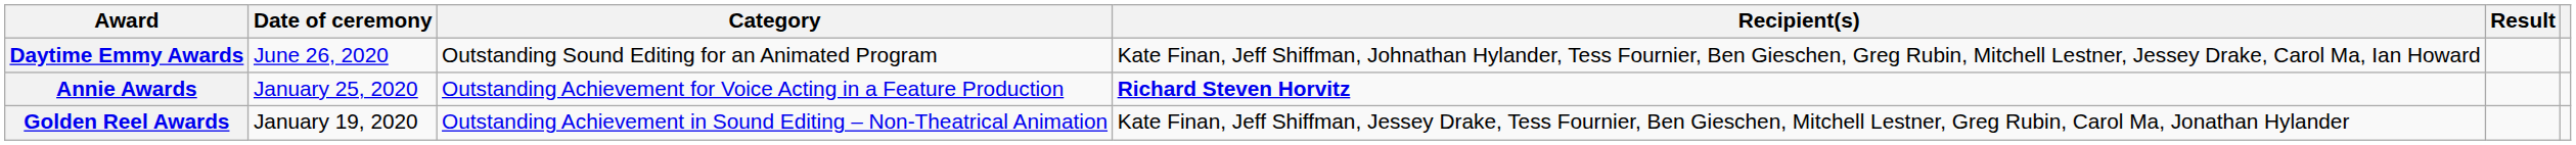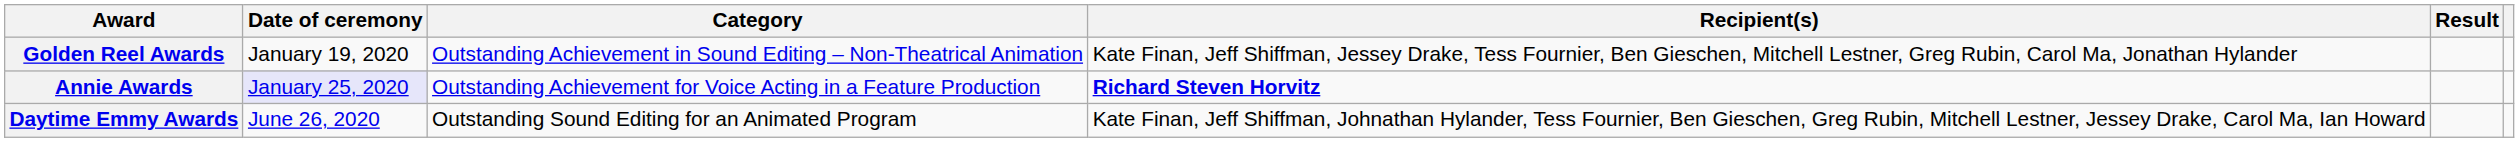rows swapped: Golden Reel Awards <-> Daytime Emmy Awards
Annie Awards | Date of ceremony: no background -> lavender background
